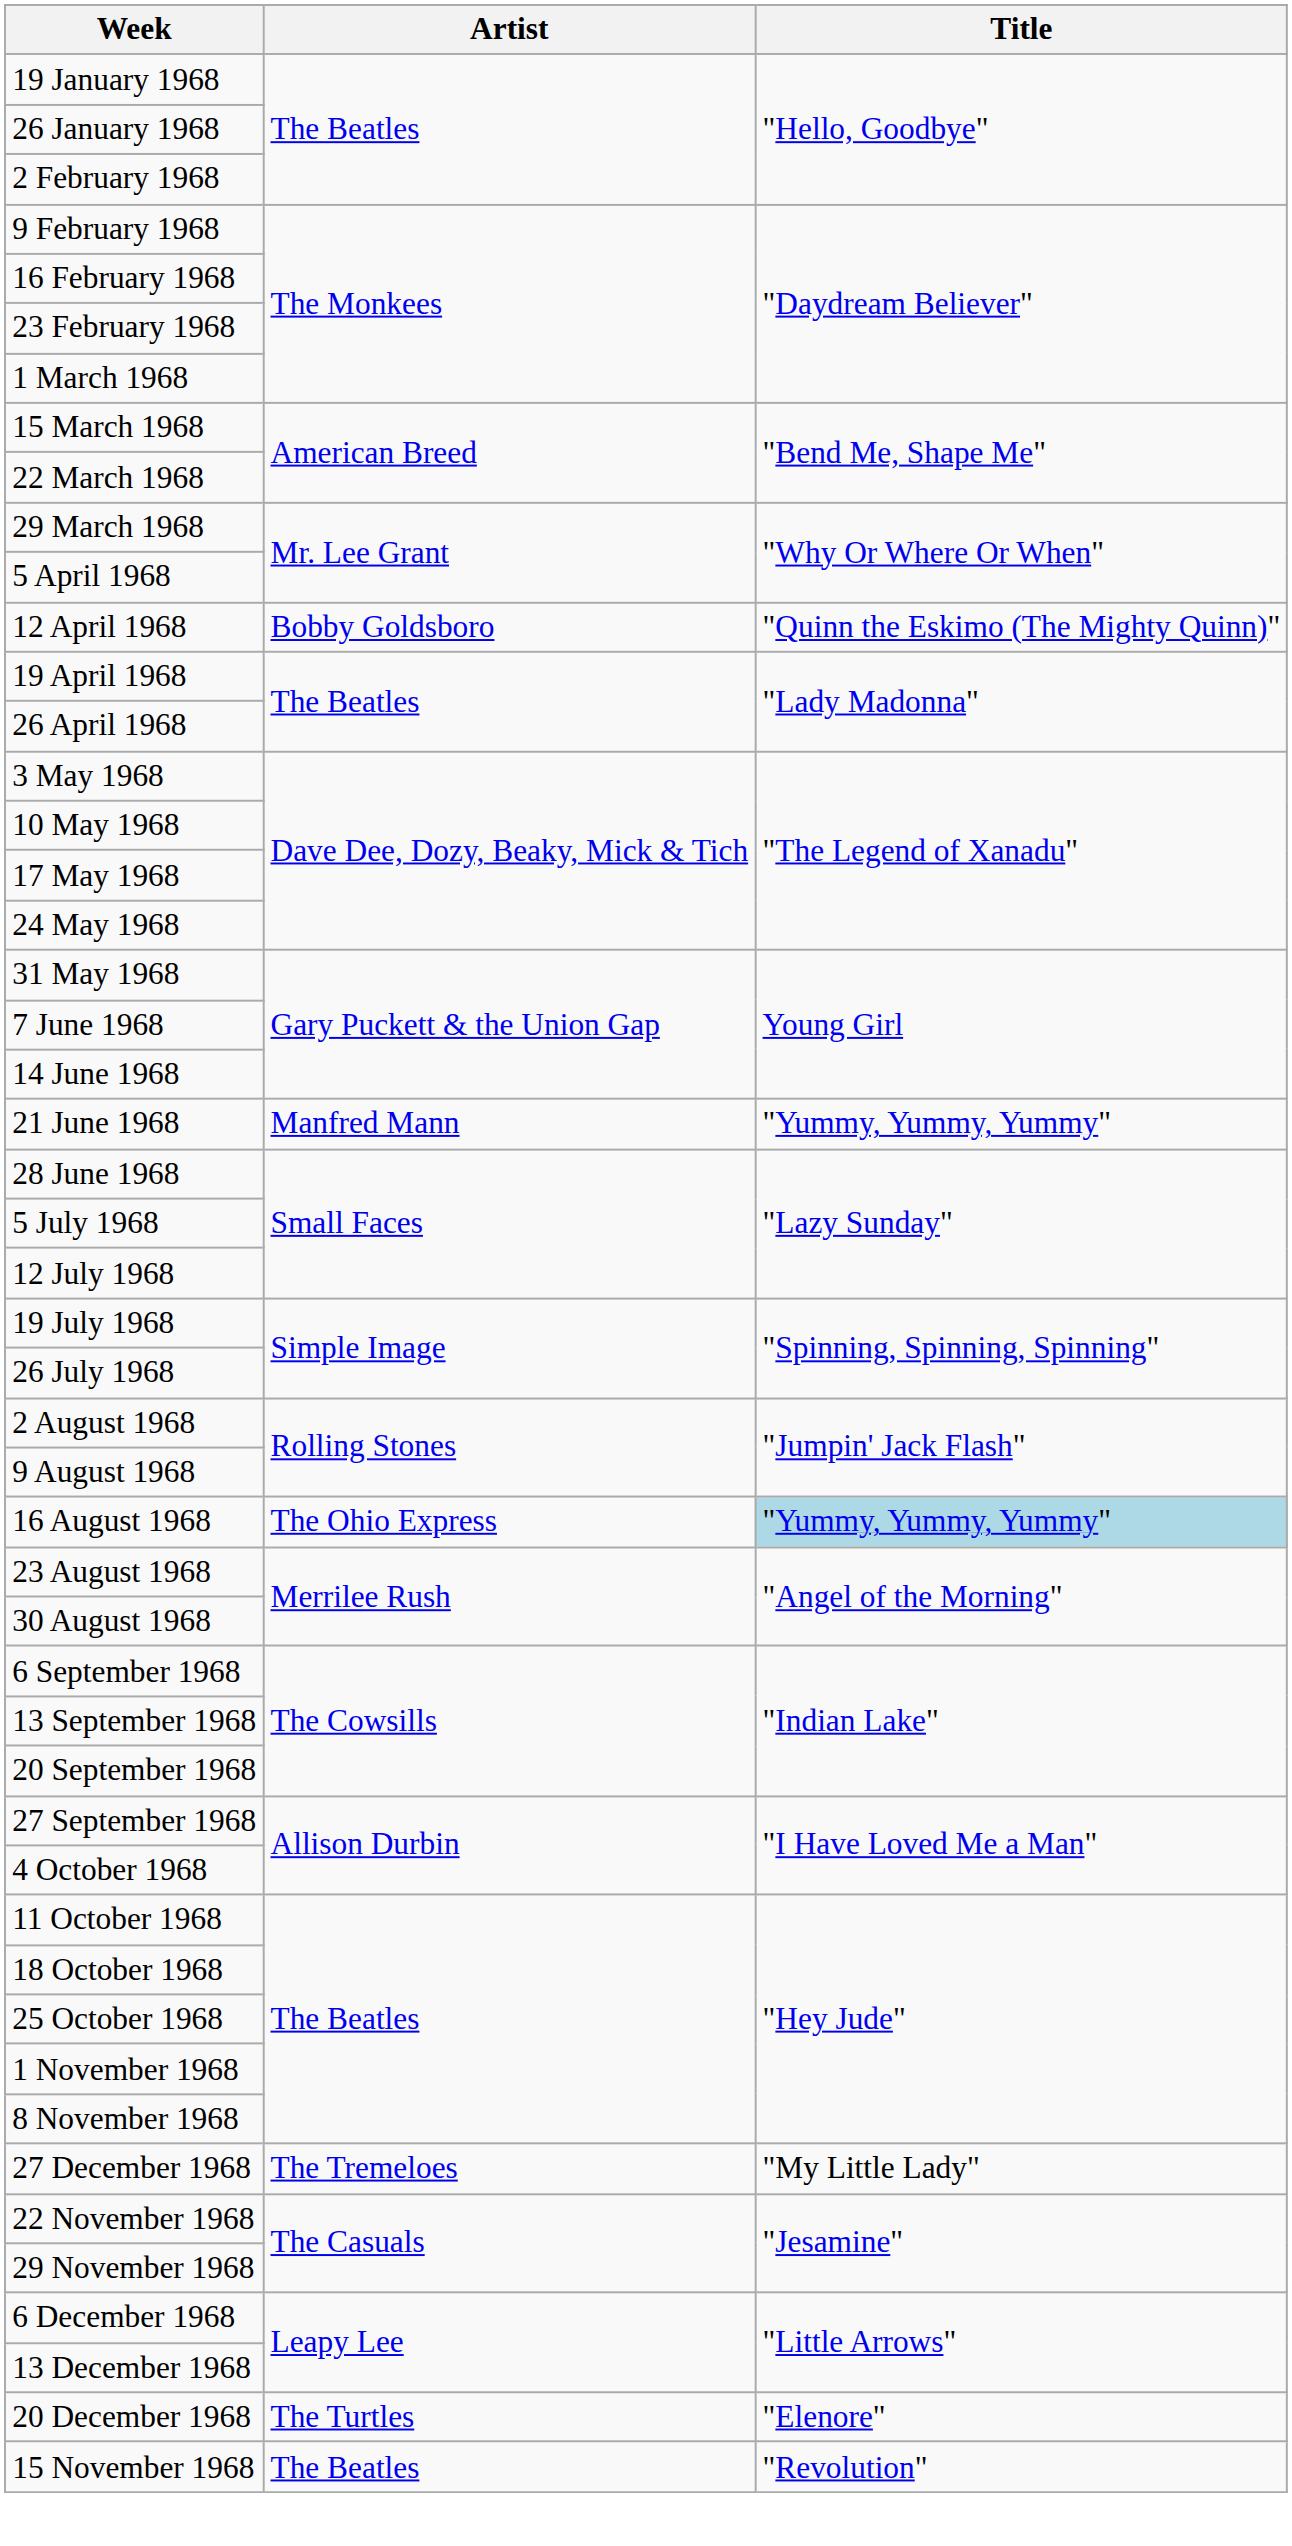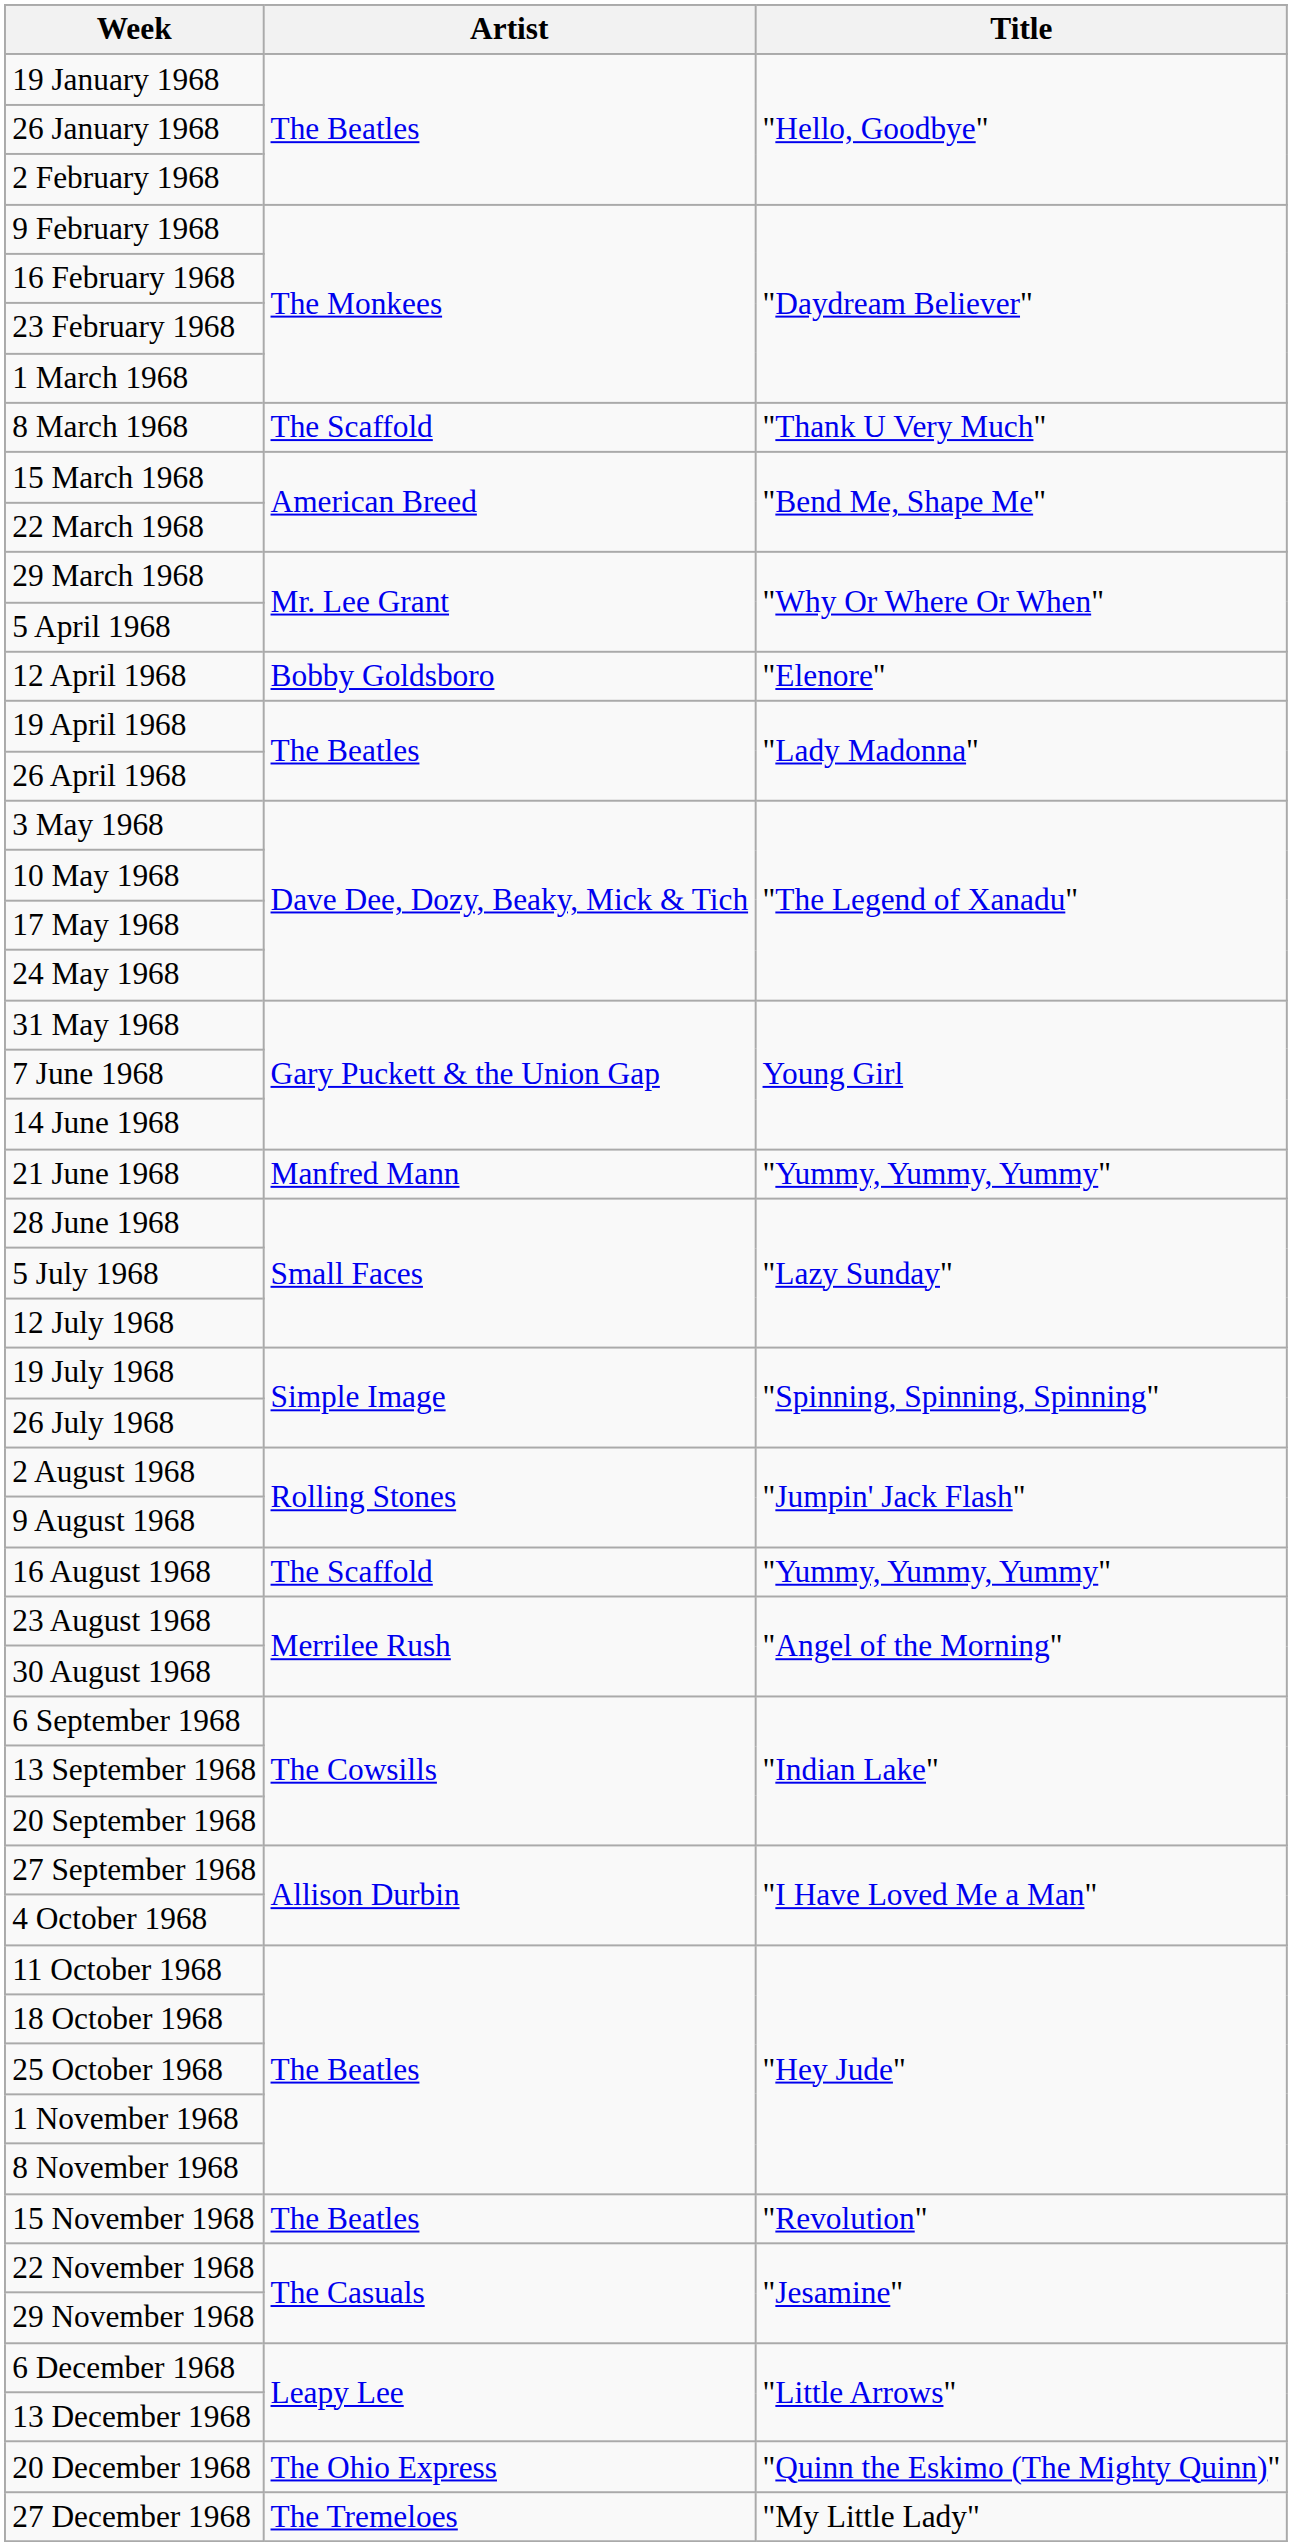+ row: 8 March 1968 | The Scaffold | "Thank U Very Much"
12 April 1968 | Title: "Quinn the Eskimo (The Mighty Quinn)" -> "Elenore"
16 August 1968 | Artist: The Ohio Express -> The Scaffold
16 August 1968 | Title: lightblue background -> no background
rows swapped: 15 November 1968 <-> 27 December 1968
20 December 1968 | Artist: The Turtles -> The Ohio Express
20 December 1968 | Title: "Elenore" -> "Quinn the Eskimo (The Mighty Quinn)"
